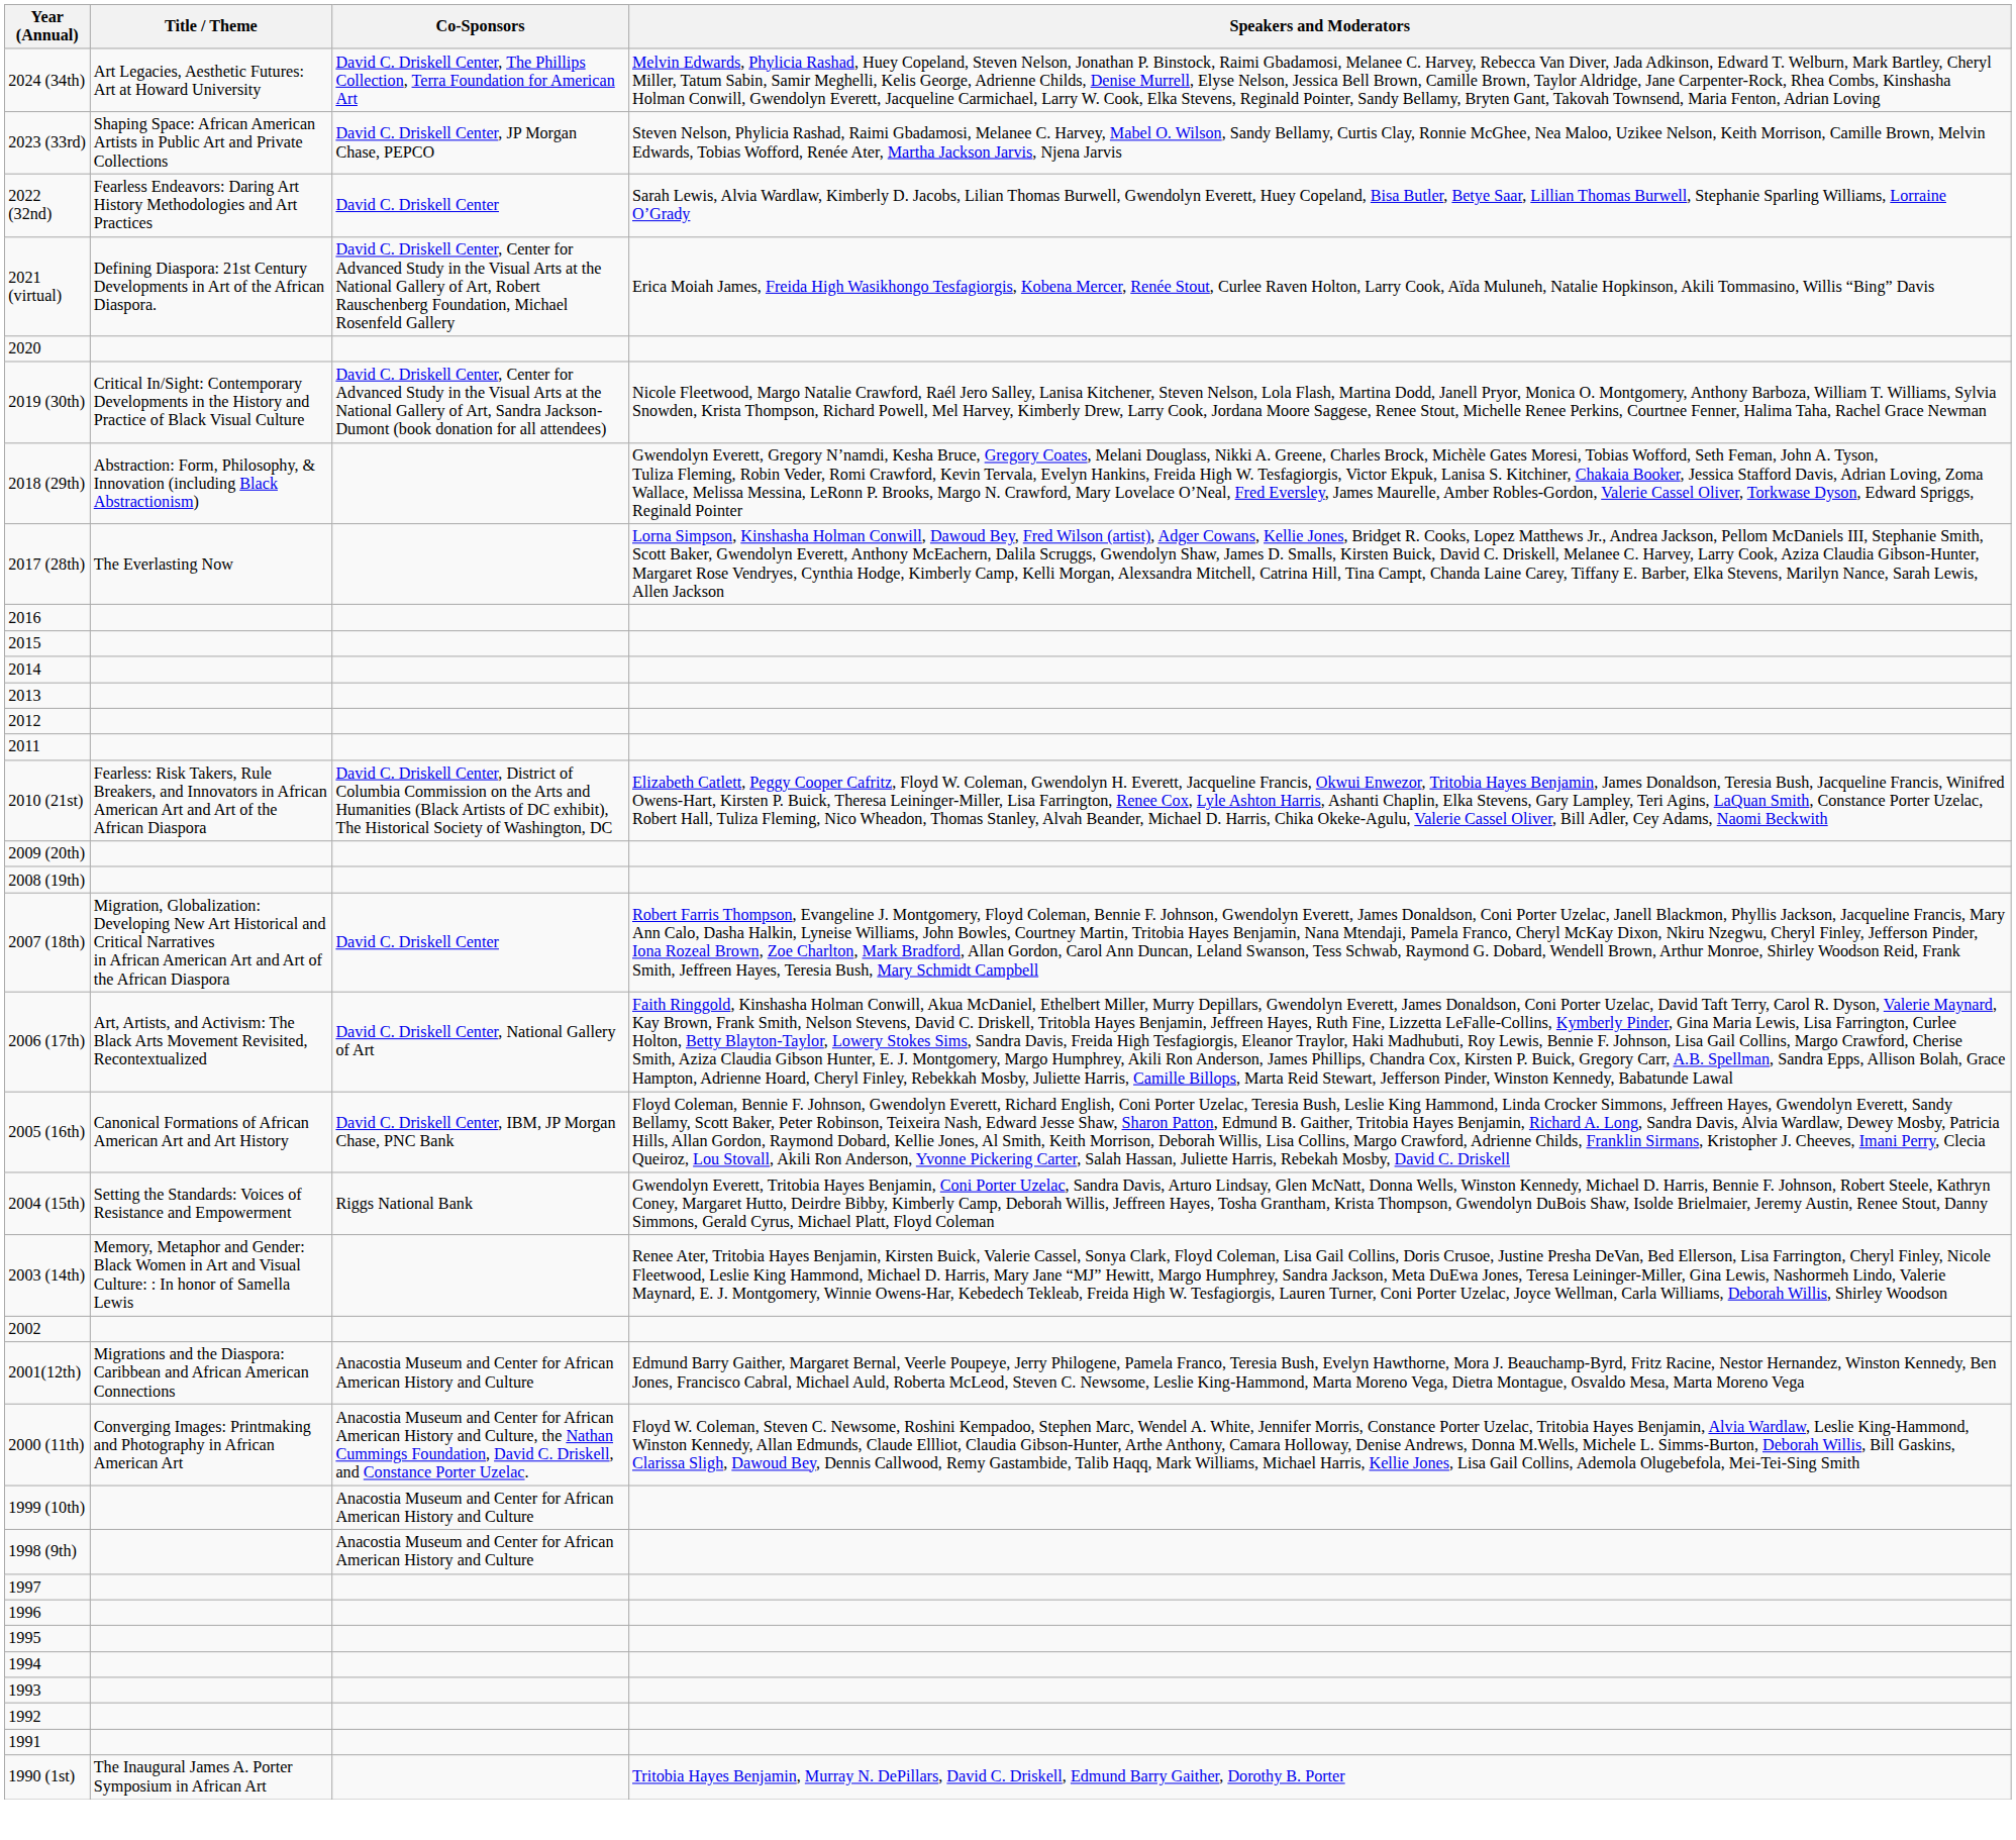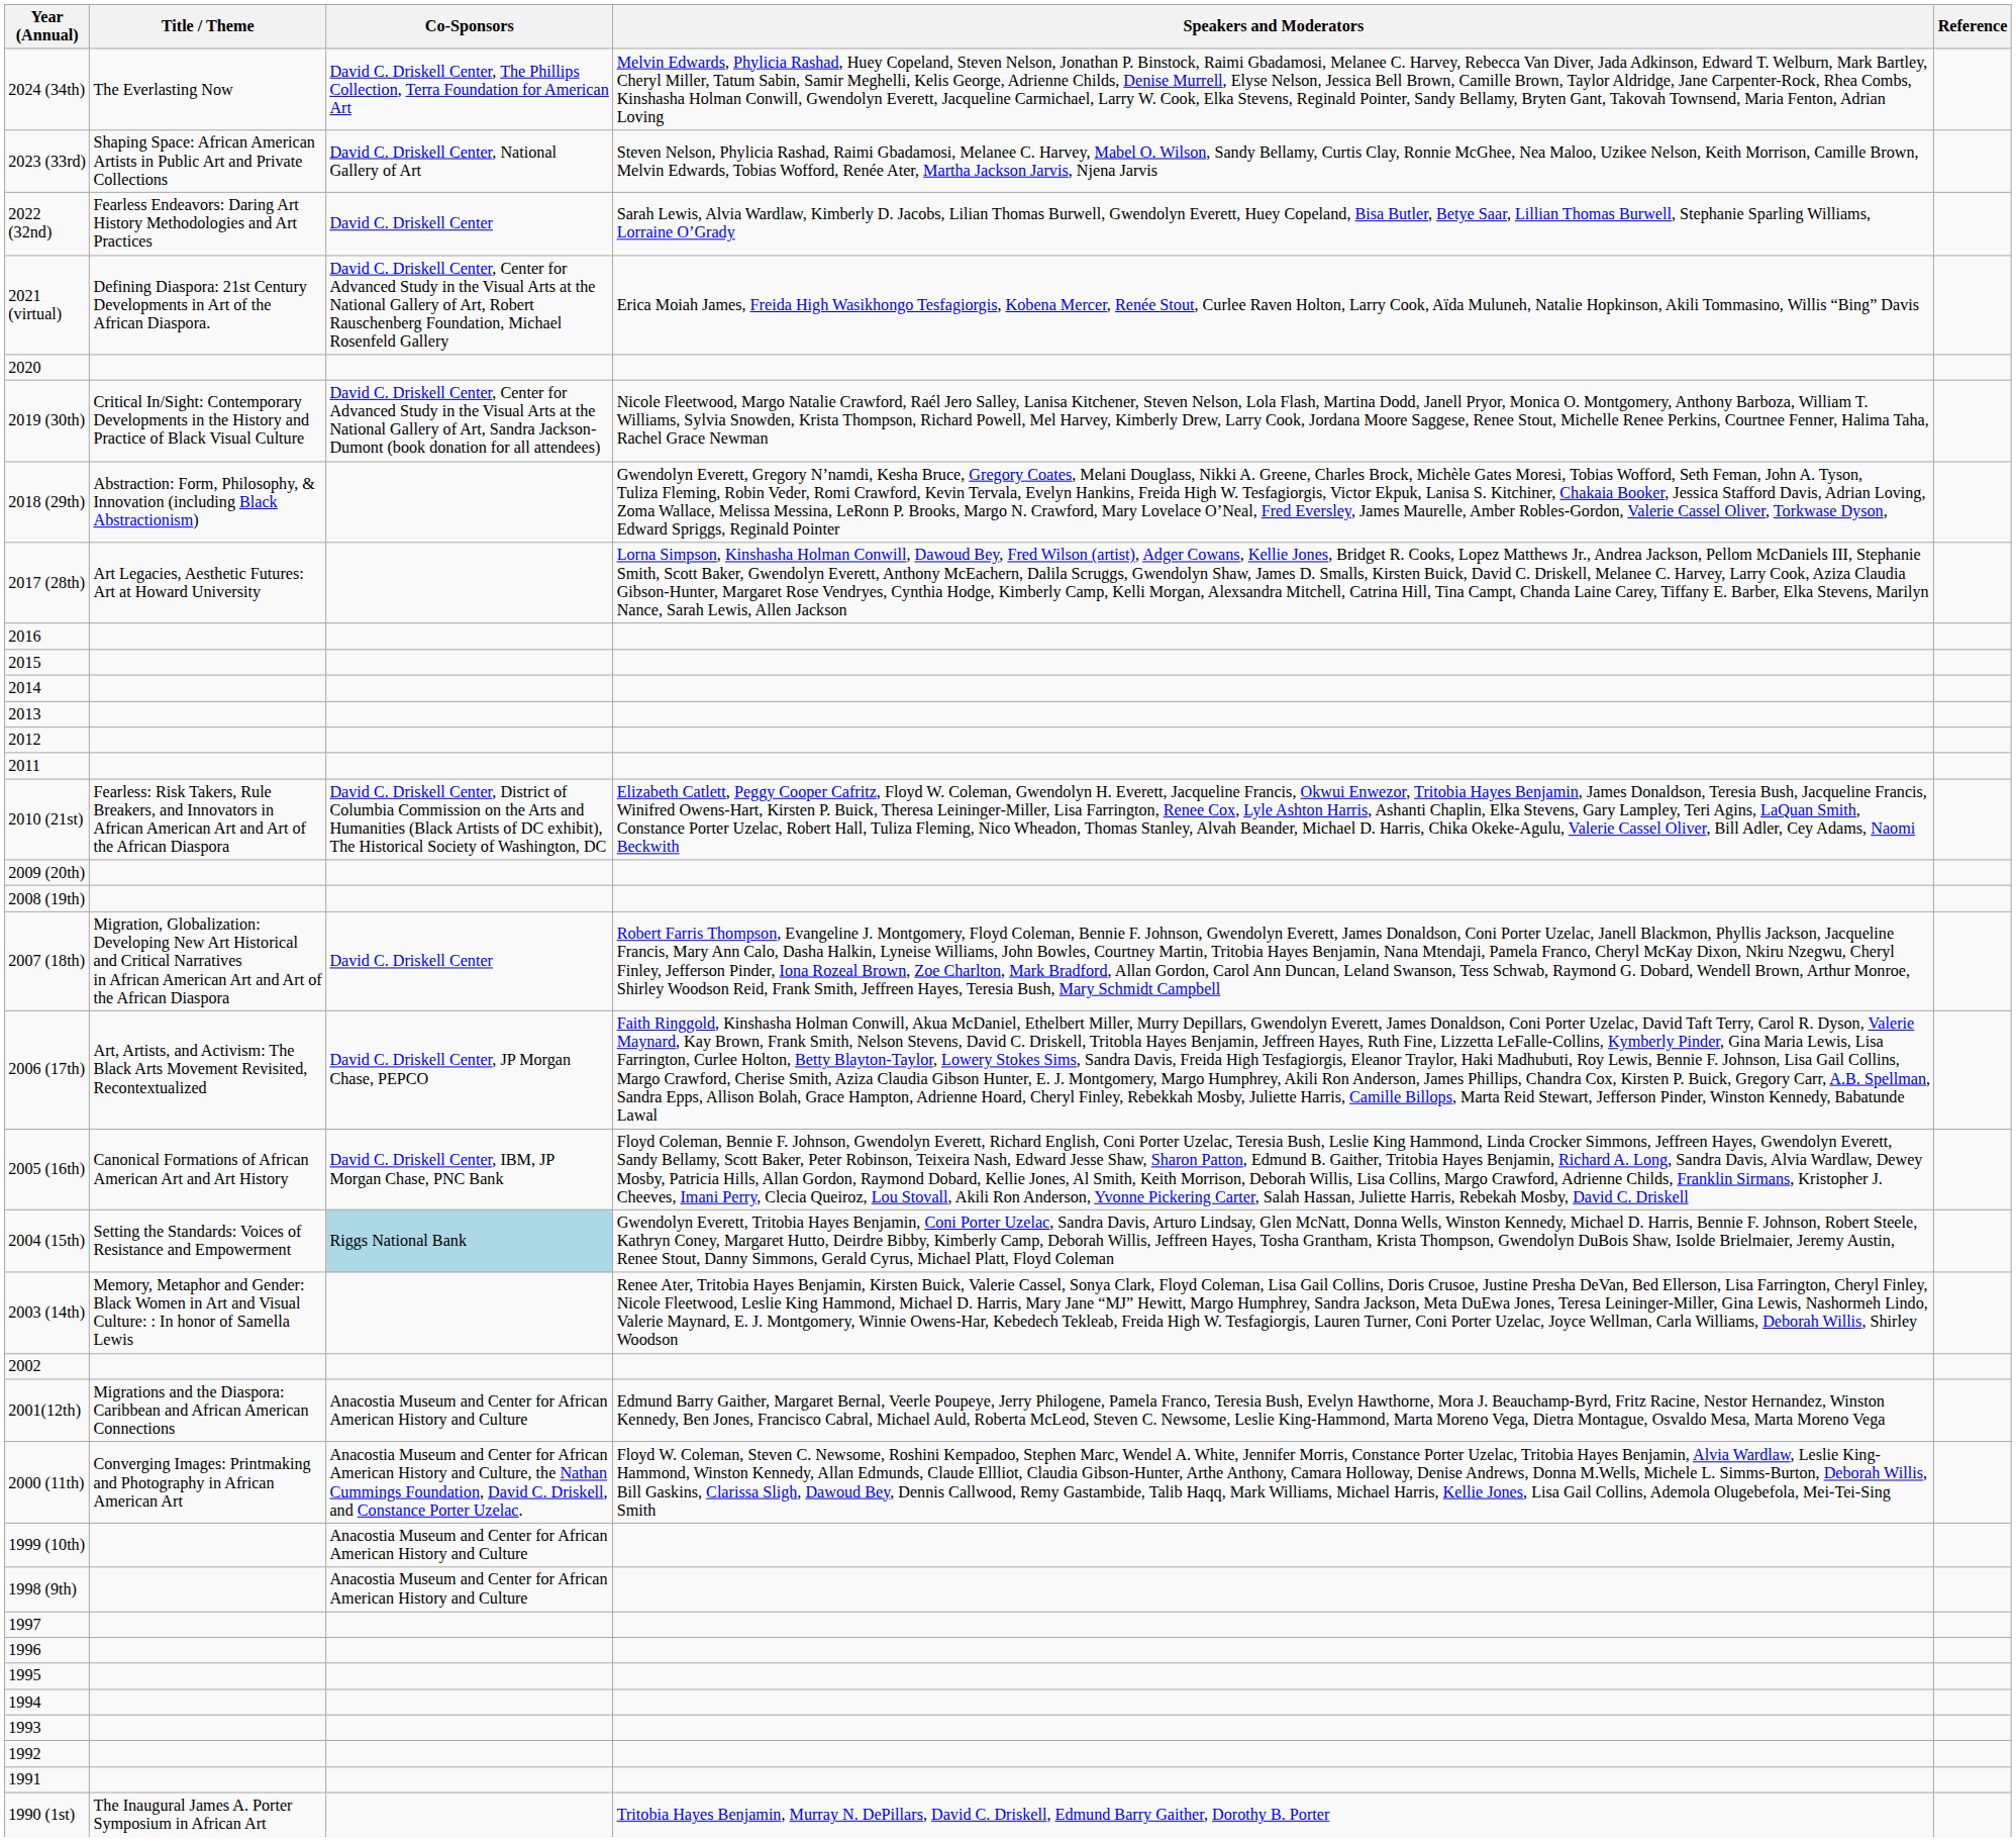+ column: Reference
2024 (34th) | Title / Theme: Art Legacies, Aesthetic Futures: Art at Howard University -> The Everlasting Now
2023 (33rd) | Co-Sponsors: David C. Driskell Center, JP Morgan Chase, PEPCO -> David C. Driskell Center, National Gallery of Art
2017 (28th) | Title / Theme: The Everlasting Now -> Art Legacies, Aesthetic Futures: Art at Howard University
2006 (17th) | Co-Sponsors: David C. Driskell Center, National Gallery of Art -> David C. Driskell Center, JP Morgan Chase, PEPCO
2004 (15th) | Co-Sponsors: no background -> lightblue background
